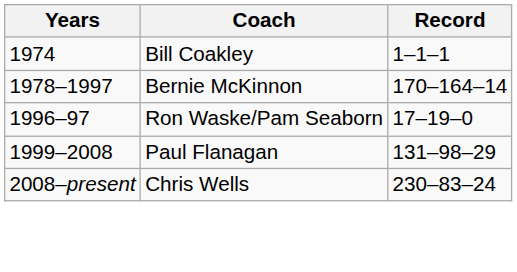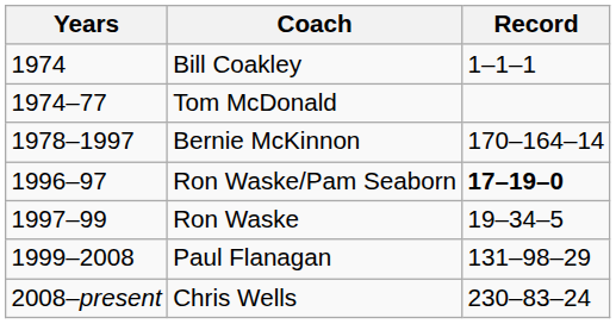+ row: 1974–77 | Tom McDonald
Ron Waske/Pam Seaborn | Record: normal -> bold
+ row: 1997–99 | Ron Waske | 19–34–5
